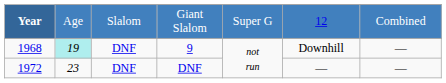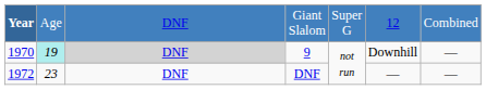Giant Slalom | column 3: Slalom -> DNF
9 | Year: 1968 -> 1970
9 | column 3: no background -> lightgrey background
